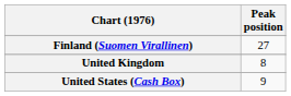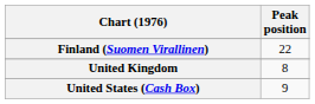Finland (Suomen Virallinen) | Peak position: 27 -> 22
